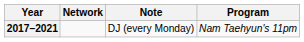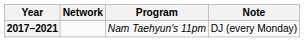columns swapped: Program <-> Note
